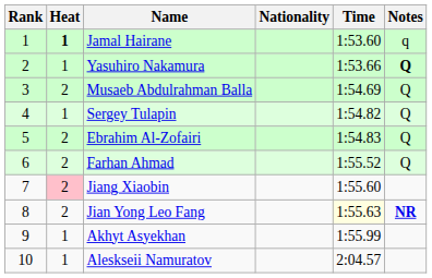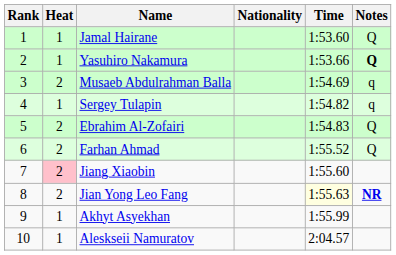Jamal Hairane | Heat: bold -> normal
Jamal Hairane | Notes: q -> Q
Musaeb Abdulrahman Balla | Notes: Q -> q
Sergey Tulapin | Notes: Q -> q
